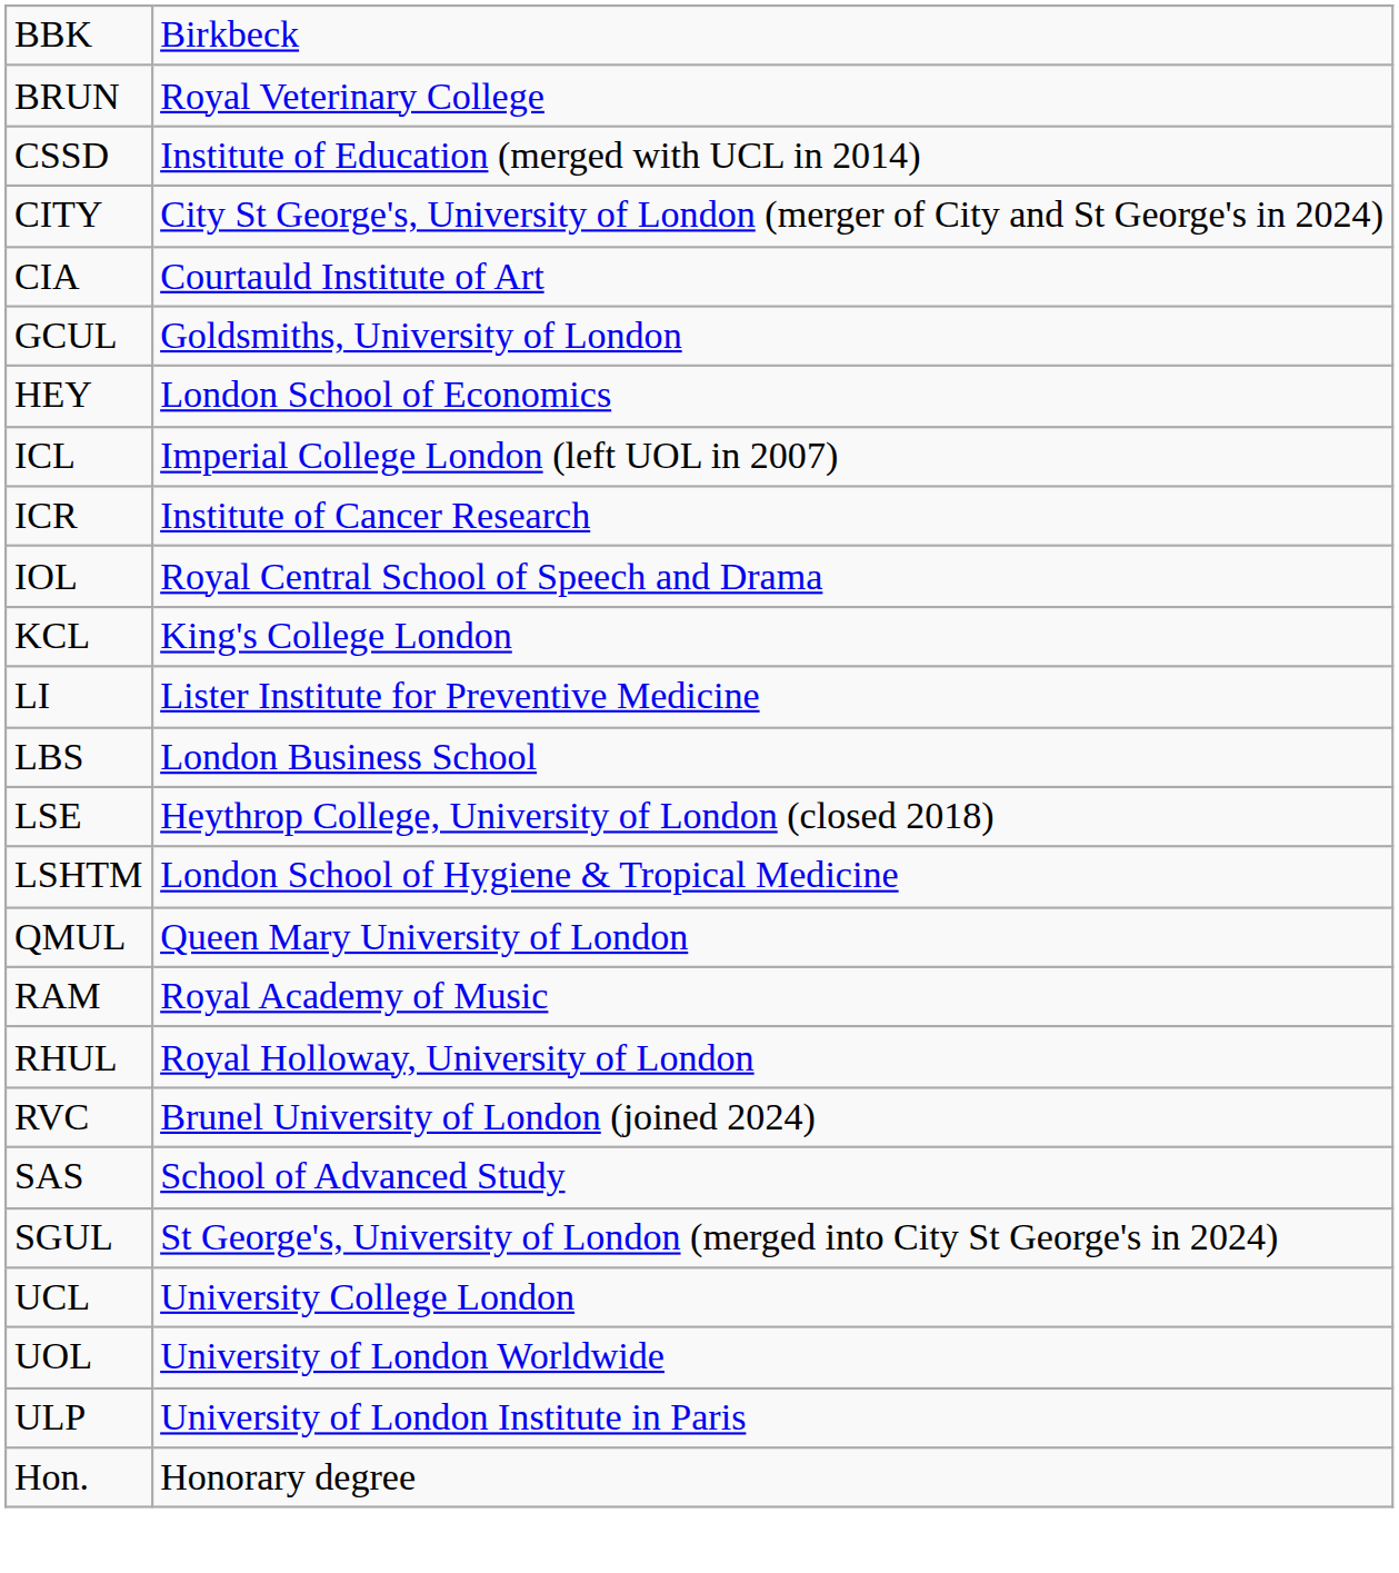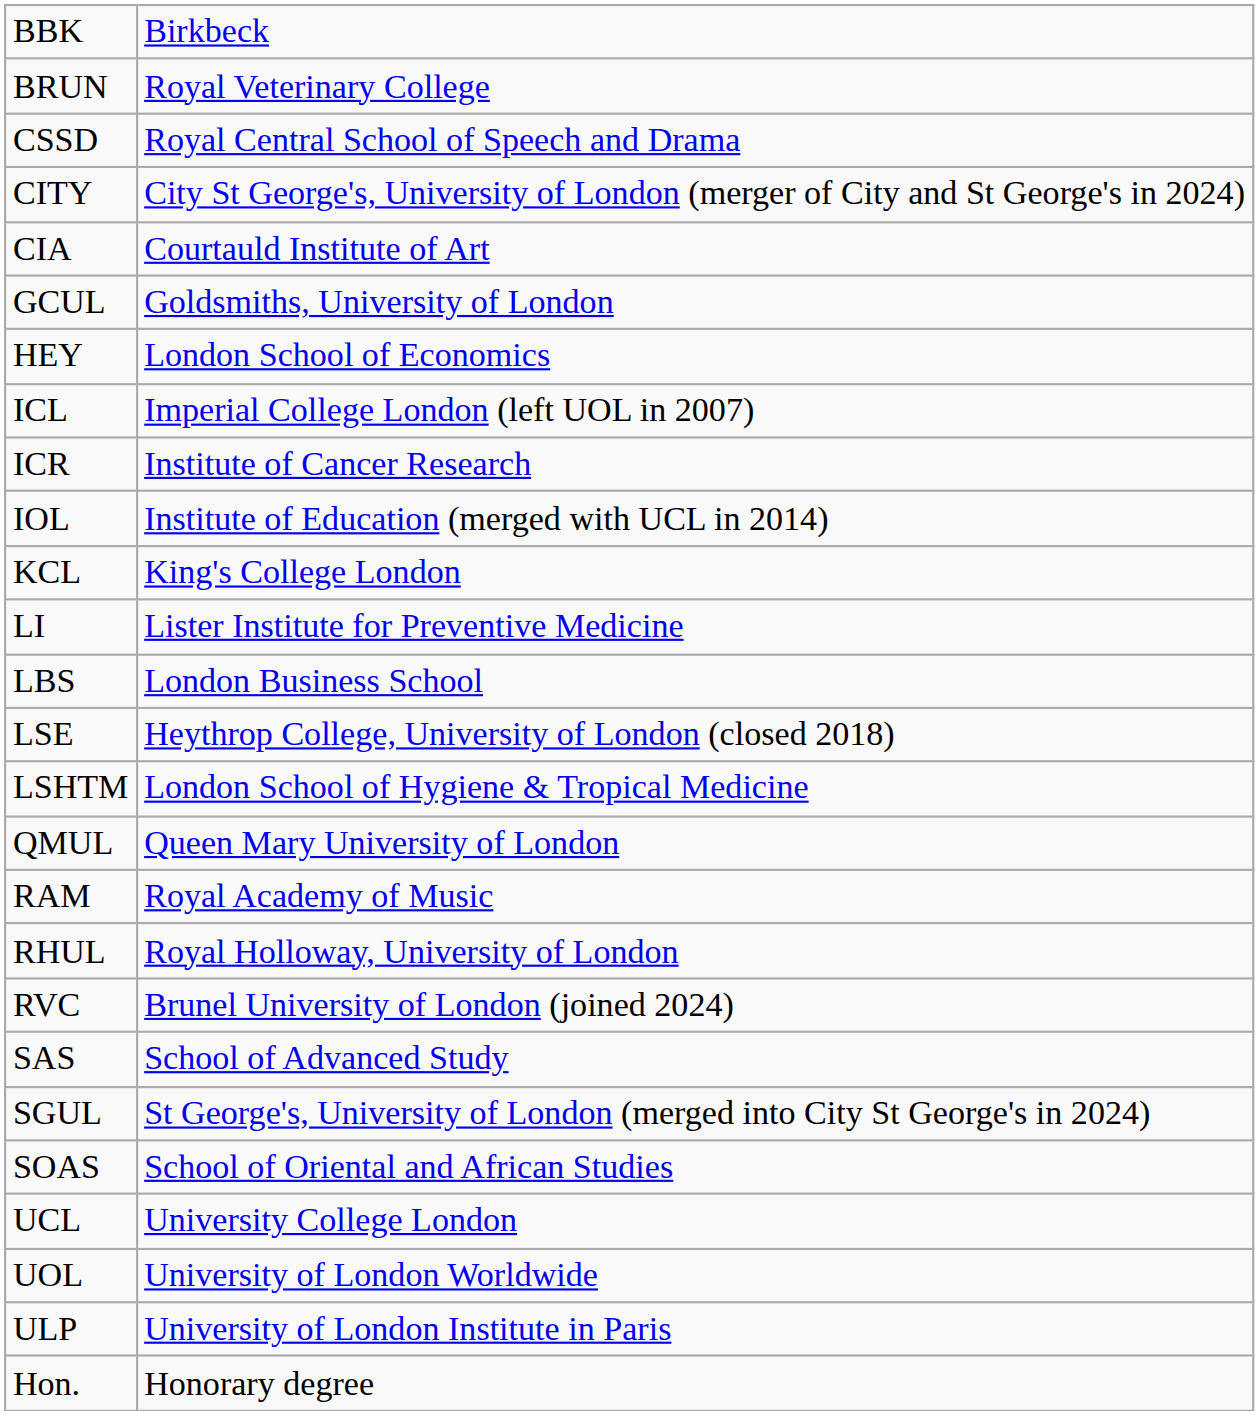CSSD | column 2: Institute of Education (merged with UCL in 2014) -> Royal Central School of Speech and Drama
IOL | column 2: Royal Central School of Speech and Drama -> Institute of Education (merged with UCL in 2014)
+ row: SOAS | School of Oriental and African Studies
